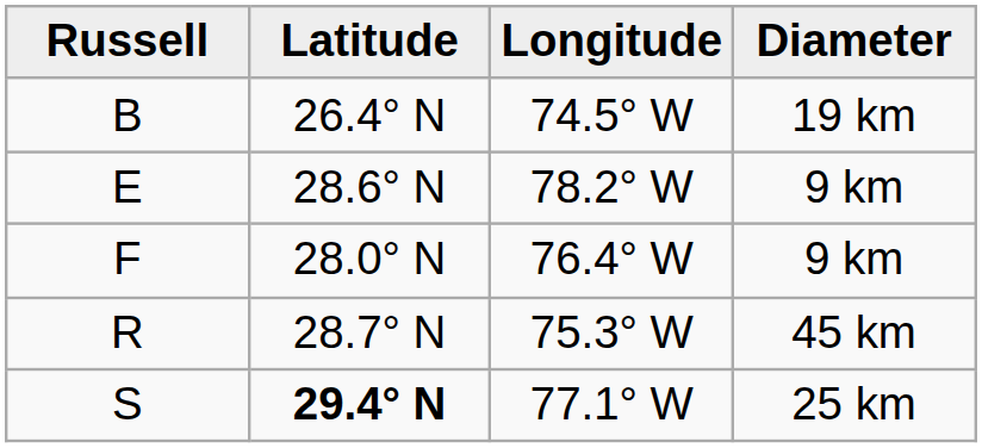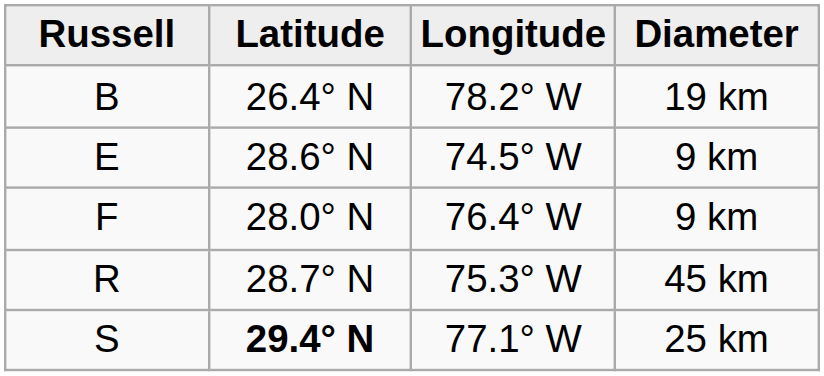B | Longitude: 74.5° W -> 78.2° W
E | Longitude: 78.2° W -> 74.5° W
